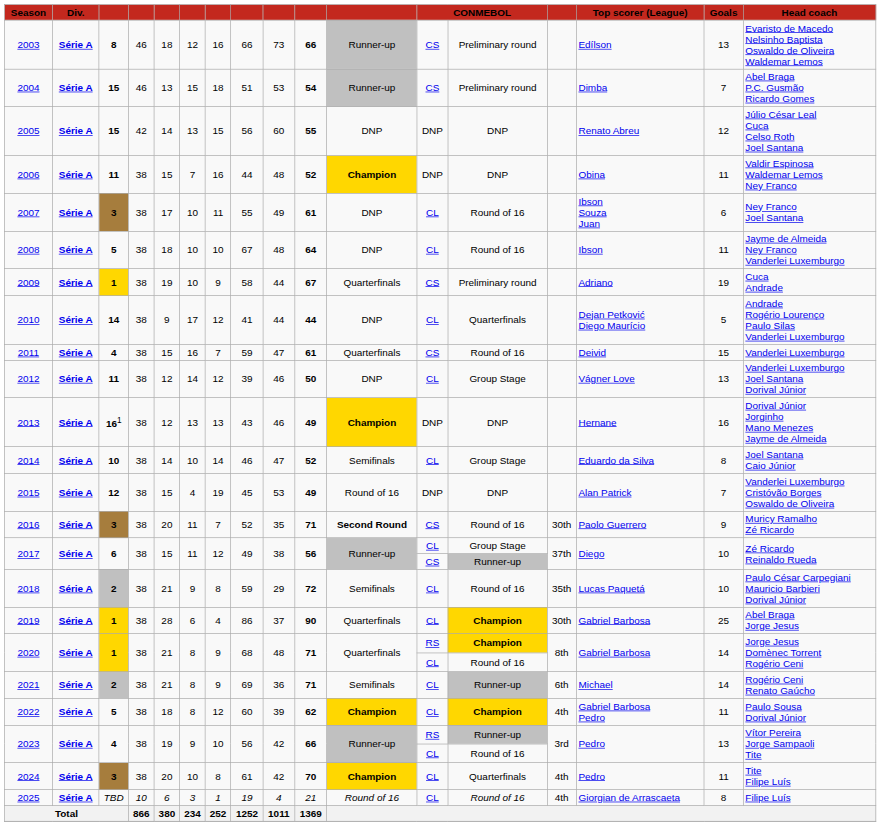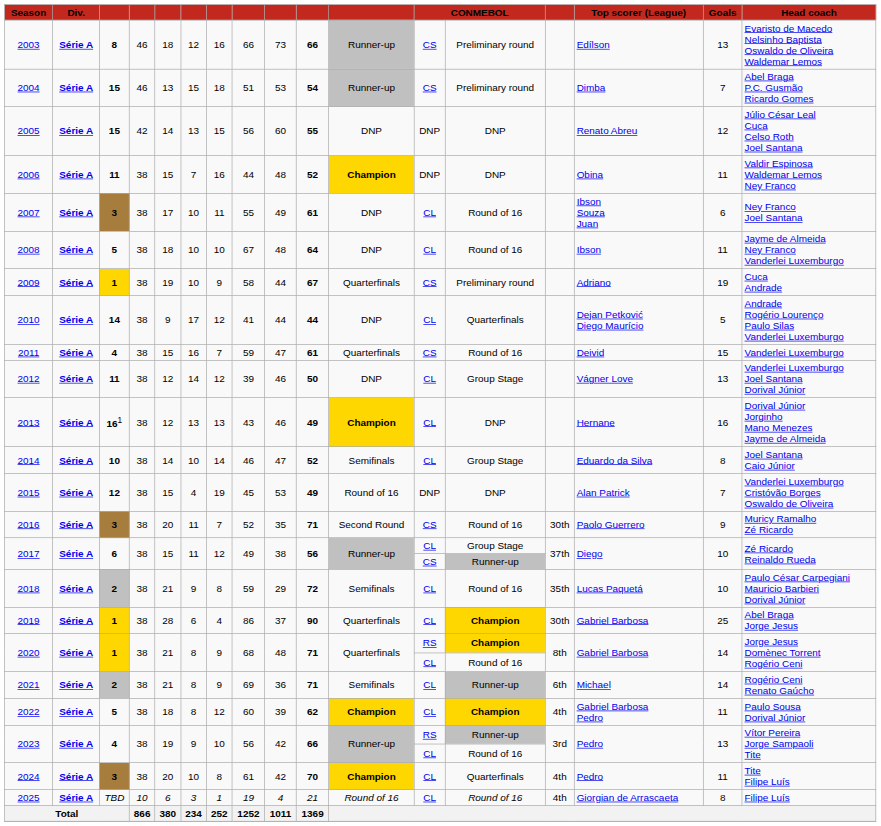2013 | column 12: DNP -> CL
2016 | column 11: bold -> normal
